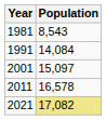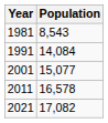2001 | Population: 15,097 -> 15,077
2021 | Population: khaki background -> no background
